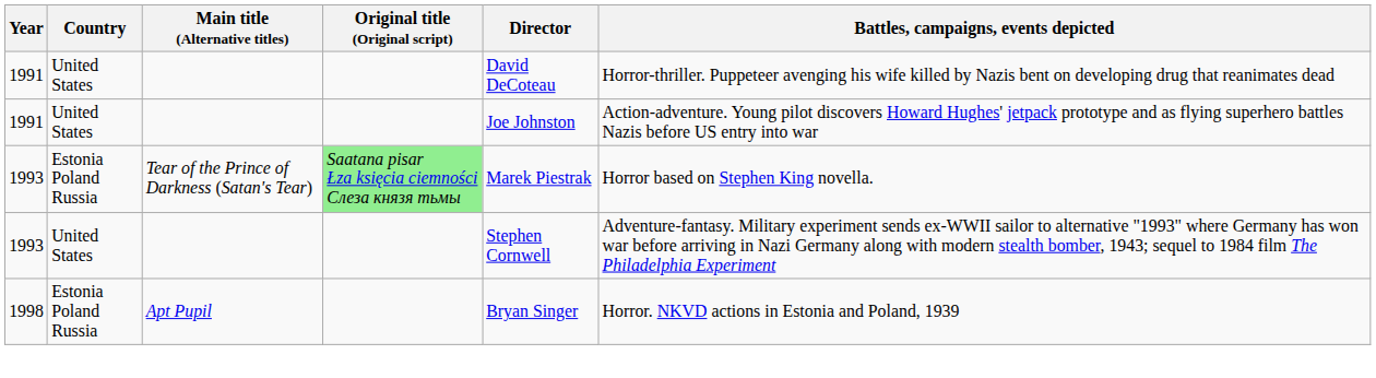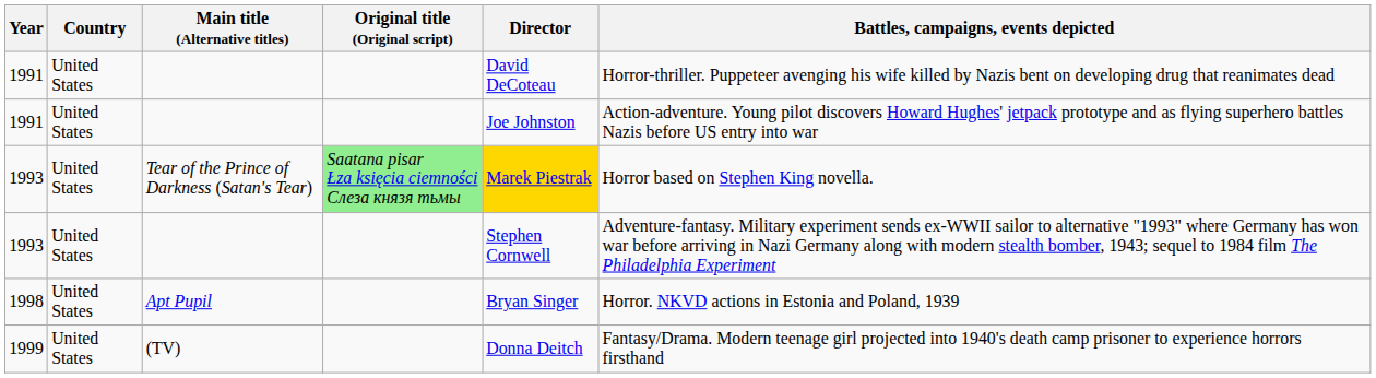1993 / Tear of the Prince of Darkness (Satan's Tear) | Country: Estonia Poland Russia -> United States
1993 / Tear of the Prince of Darkness (Satan's Tear) | Director: no background -> gold background
1998 | Country: Estonia Poland Russia -> United States
+ row: 1999 | United States | (TV) | Donna Deitch | Fantasy/Drama. Modern teenage girl projected into 1940's death camp prisoner to experience horrors firsthand
